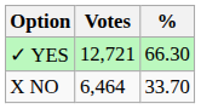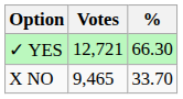X NO | Votes: 6,464 -> 9,465
